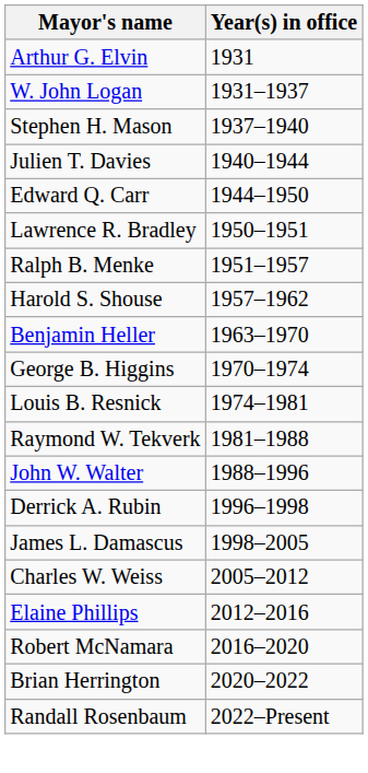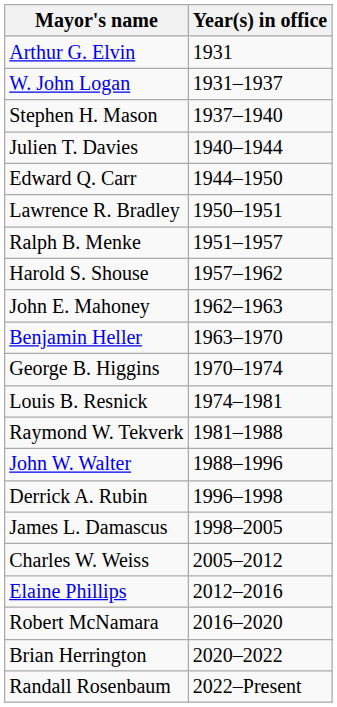+ row: John E. Mahoney | 1962–1963
